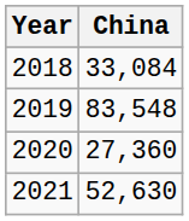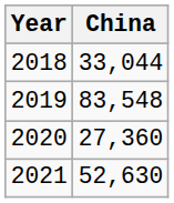2018 | China: 33,084 -> 33,044
